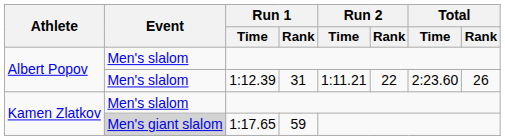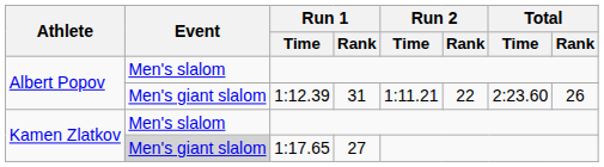1:12.39 | Event: Men's slalom -> Men's giant slalom
1:17.65 | Run 1 / Rank: 59 -> 27
